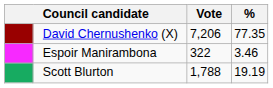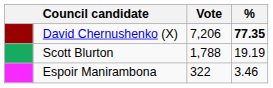David Chernushenko (X) | %: normal -> bold
rows swapped: Scott Blurton <-> Espoir Manirambona
